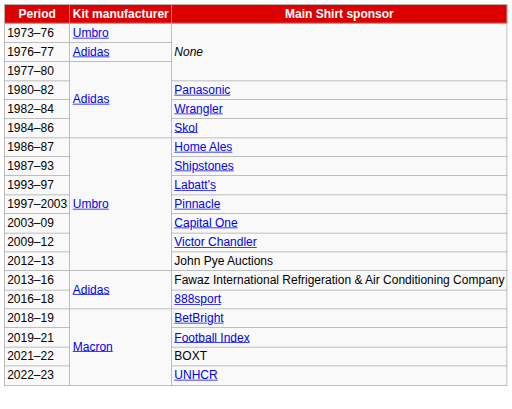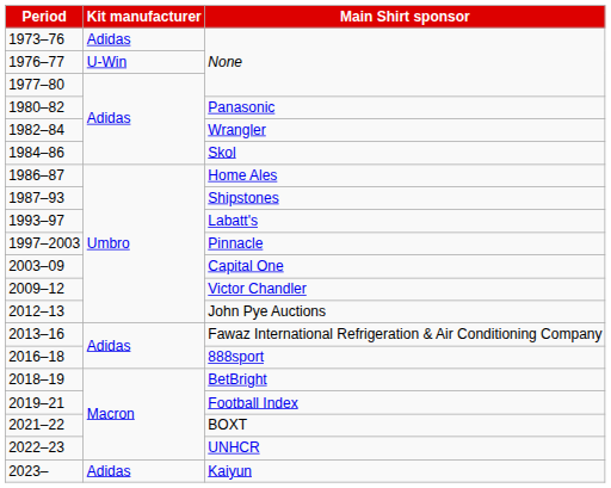1973–76 / None | Kit manufacturer: Umbro -> Adidas
1976–77 / None | Kit manufacturer: Adidas -> U-Win
+ row: 2023– | Adidas | Kaiyun
